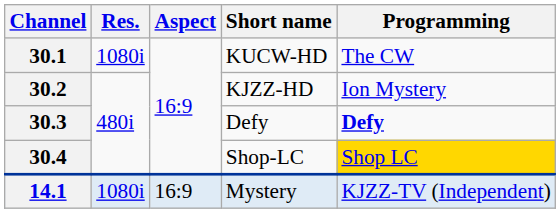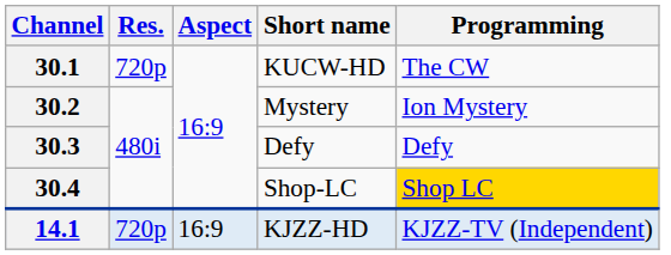30.1 | Res.: 1080i -> 720p
30.2 | Short name: KJZZ-HD -> Mystery
30.3 | Programming: bold -> normal
14.1 | Res.: 1080i -> 720p
14.1 | Short name: Mystery -> KJZZ-HD
